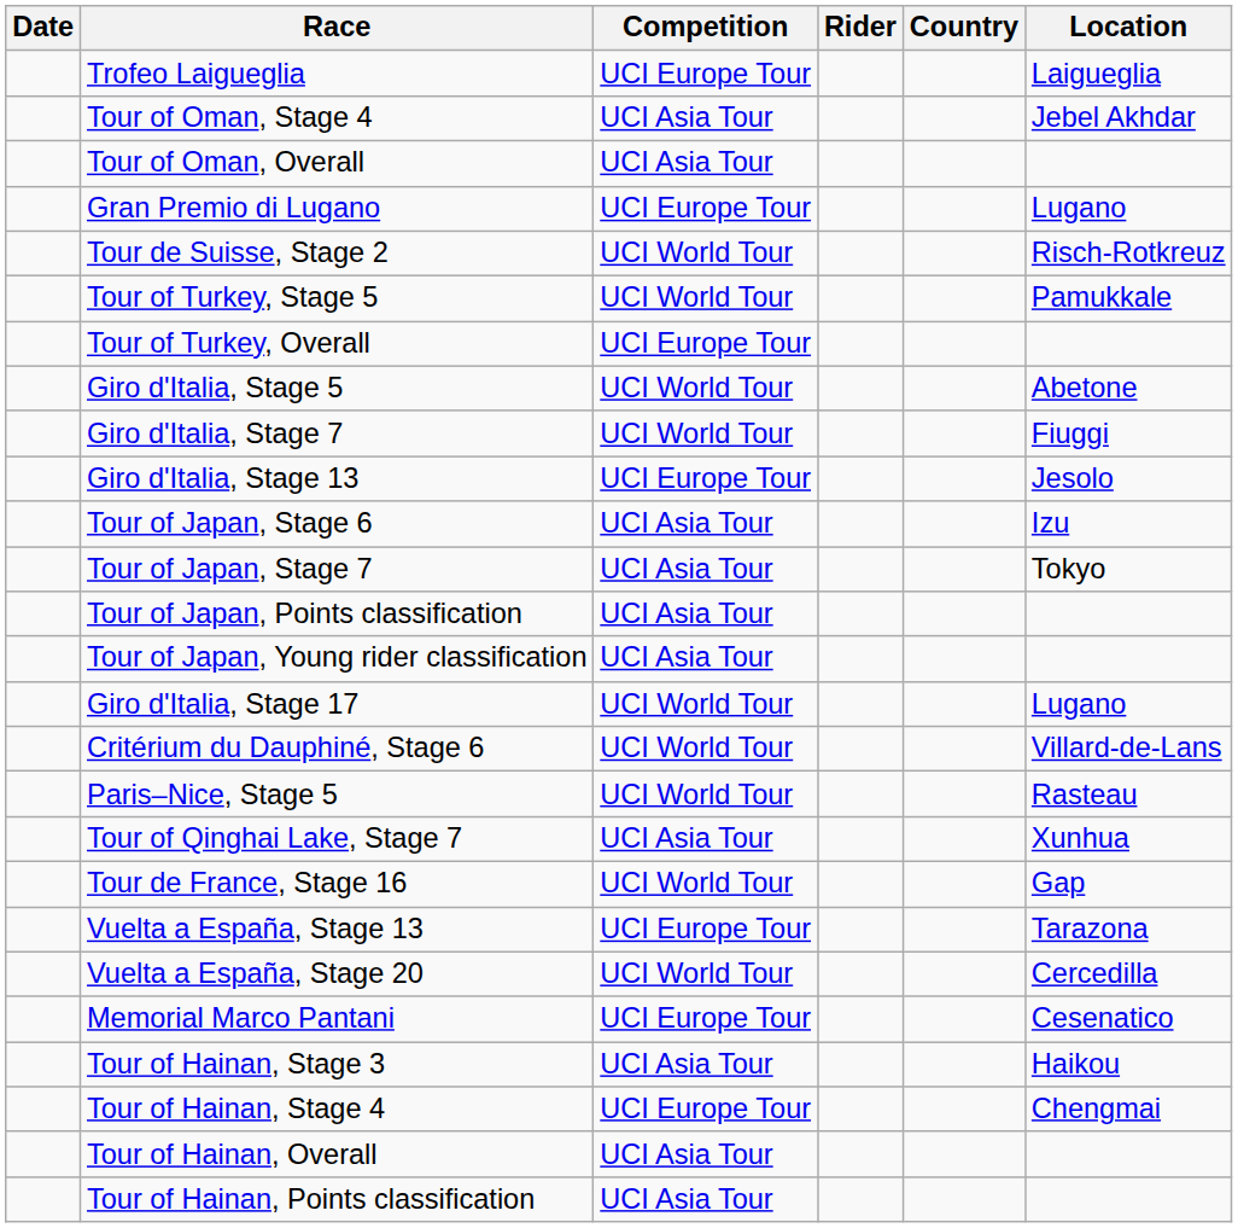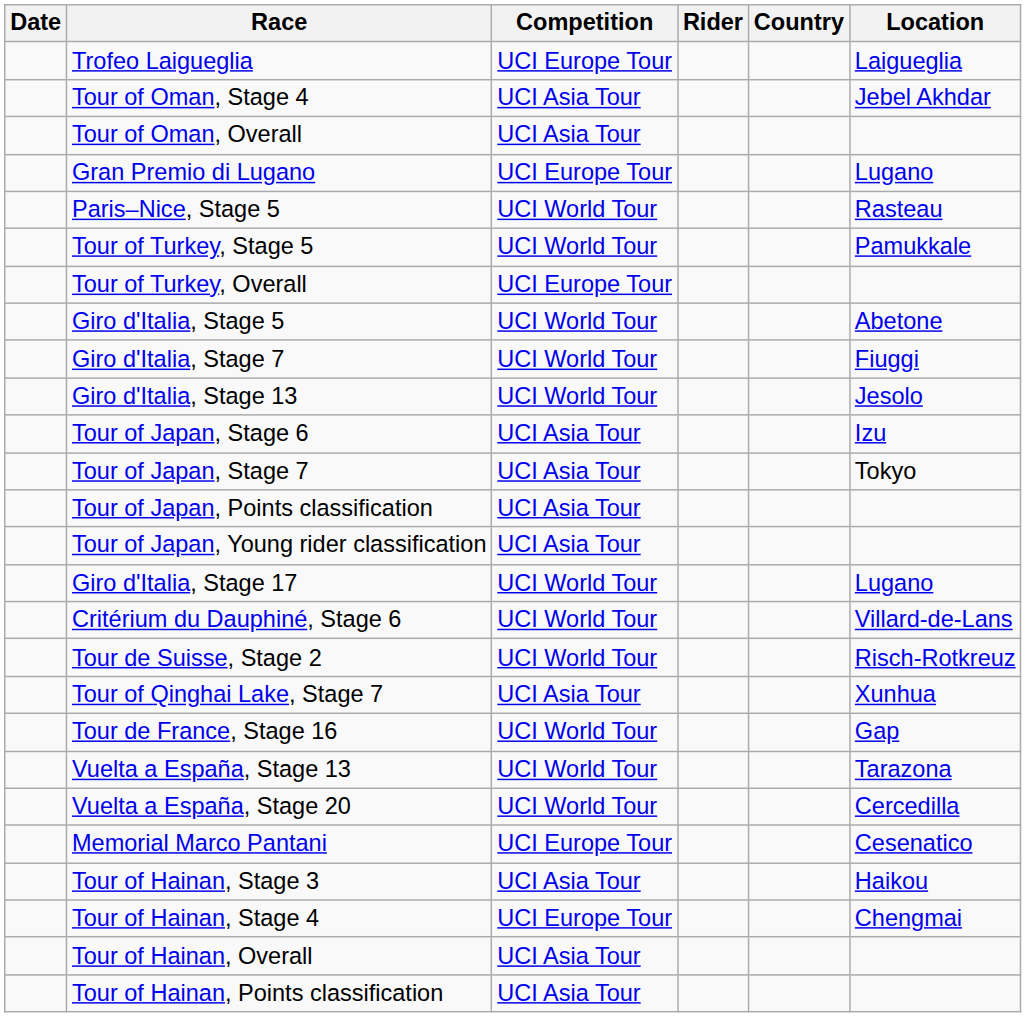rows swapped: Paris–Nice, Stage 5 <-> Tour de Suisse, Stage 2
Giro d'Italia, Stage 13 | Competition: UCI Europe Tour -> UCI World Tour
Vuelta a España, Stage 13 | Competition: UCI Europe Tour -> UCI World Tour
